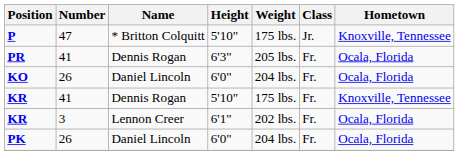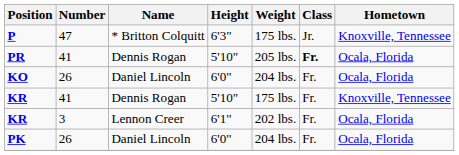P | Height: 5'10" -> 6'3"
PR | Height: 6'3" -> 5'10"
PR | Class: normal -> bold
